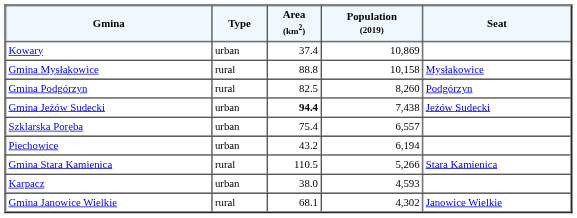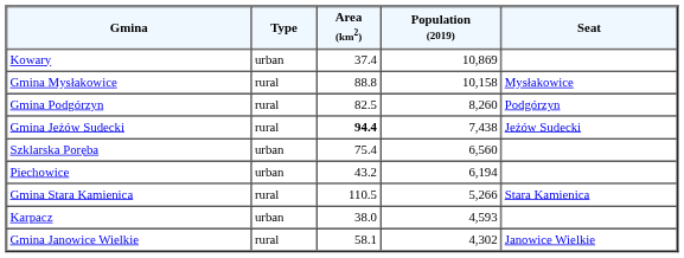Gmina Jeżów Sudecki | Type: urban -> rural
Szklarska Poręba | Population (2019): 6,557 -> 6,560
Gmina Janowice Wielkie | Area (km2): 68.1 -> 58.1
